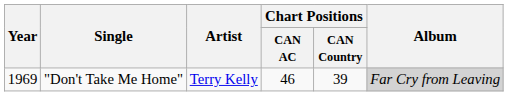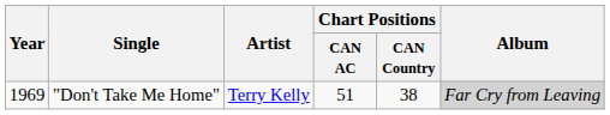"Don't Take Me Home" | Chart Positions / CAN AC: 46 -> 51
"Don't Take Me Home" | Chart Positions / CAN Country: 39 -> 38
